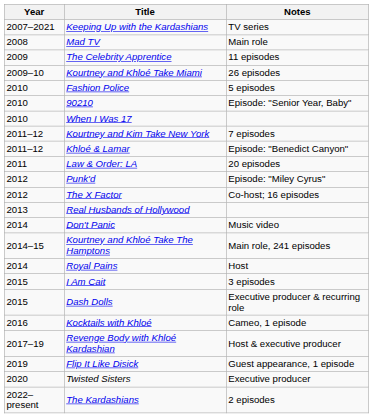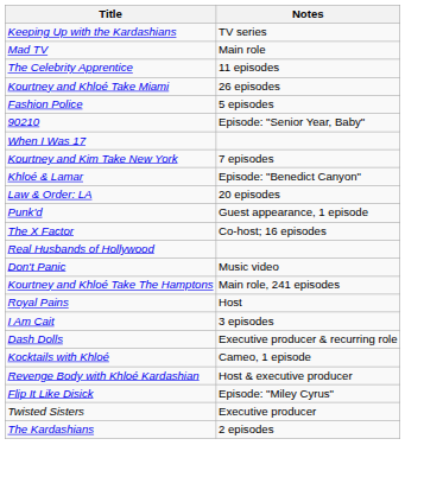- column: Year | 2007–2021 | 2008 | 2009 | 2009–10 | 2010 | 2010 | 2010 | 2011–12 | 2011–12 | 2011 | 2012 | 2012 | 2013 | 2014 | 2014–15 | 2014 | 2015 | 2015 | 2016 | 2017–19 | 2019 | 2020 | 2022–present
Punk'd | Notes: Episode: "Miley Cyrus" -> Guest appearance, 1 episode
Flip It Like Disick | Notes: Guest appearance, 1 episode -> Episode: "Miley Cyrus"
